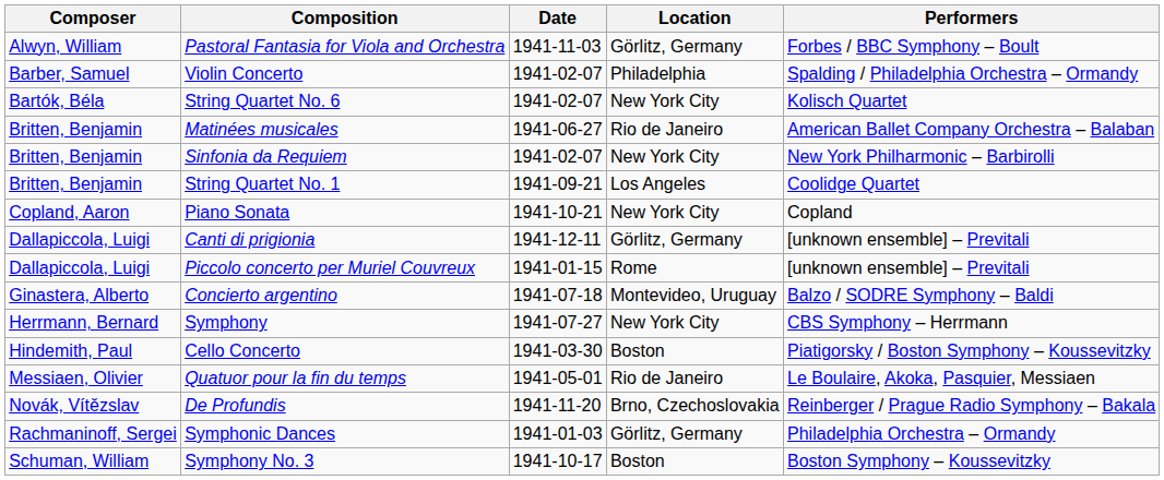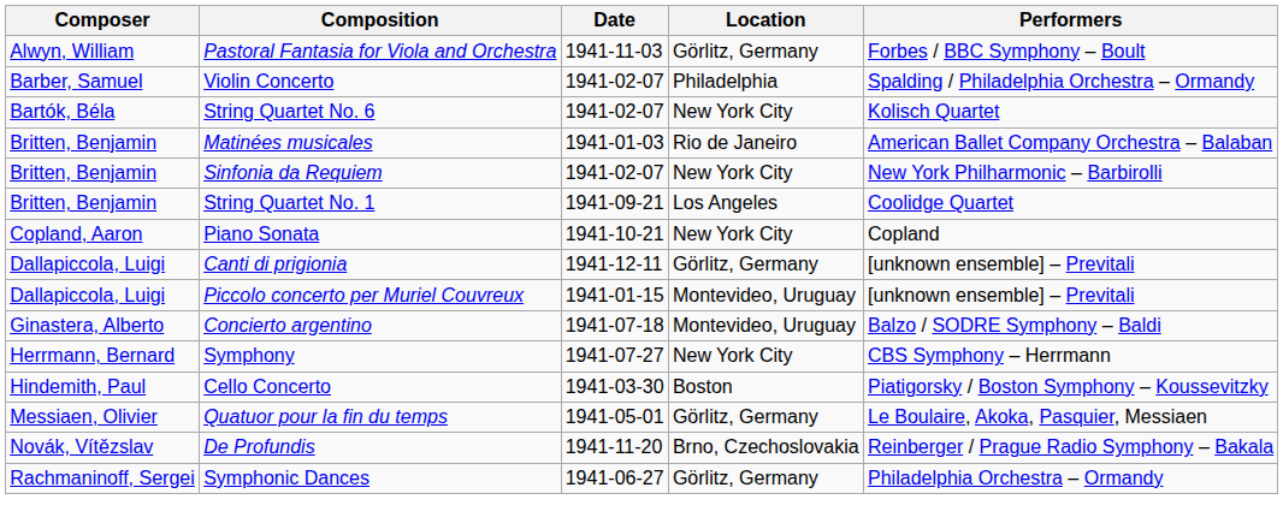Matinées musicales | Date: 1941-06-27 -> 1941-01-03
Piccolo concerto per Muriel Couvreux | Location: Rome -> Montevideo, Uruguay
Quatuor pour la fin du temps | Location: Rio de Janeiro -> Görlitz, Germany
Symphonic Dances | Date: 1941-01-03 -> 1941-06-27
- row: Schuman, William | Symphony No. 3 | 1941-10-17 | Boston | Boston Symphony – Koussevitzky
